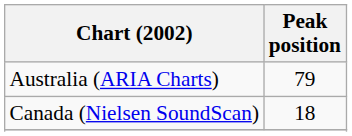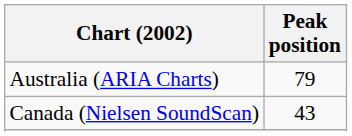Canada (Nielsen SoundScan) | Peak position: 18 -> 43
